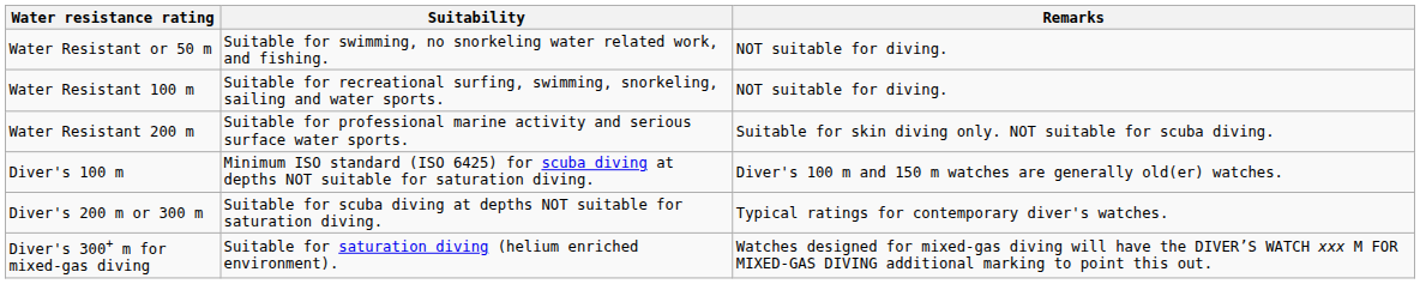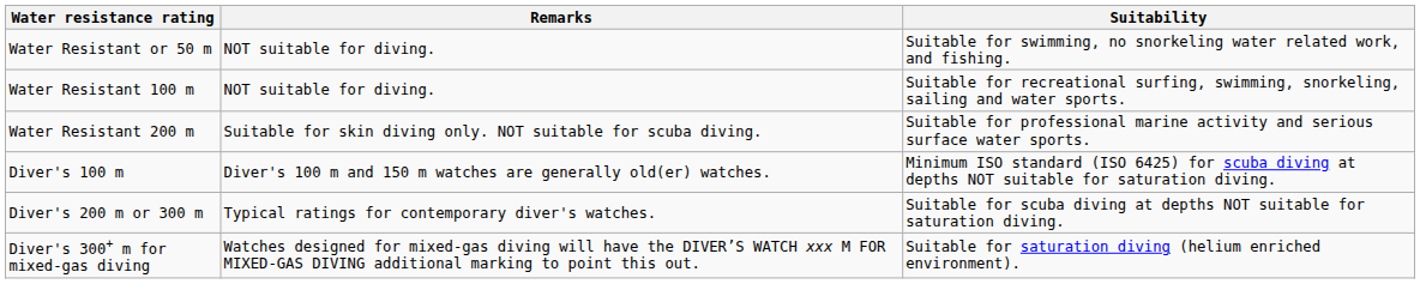columns swapped: Suitability <-> Remarks
